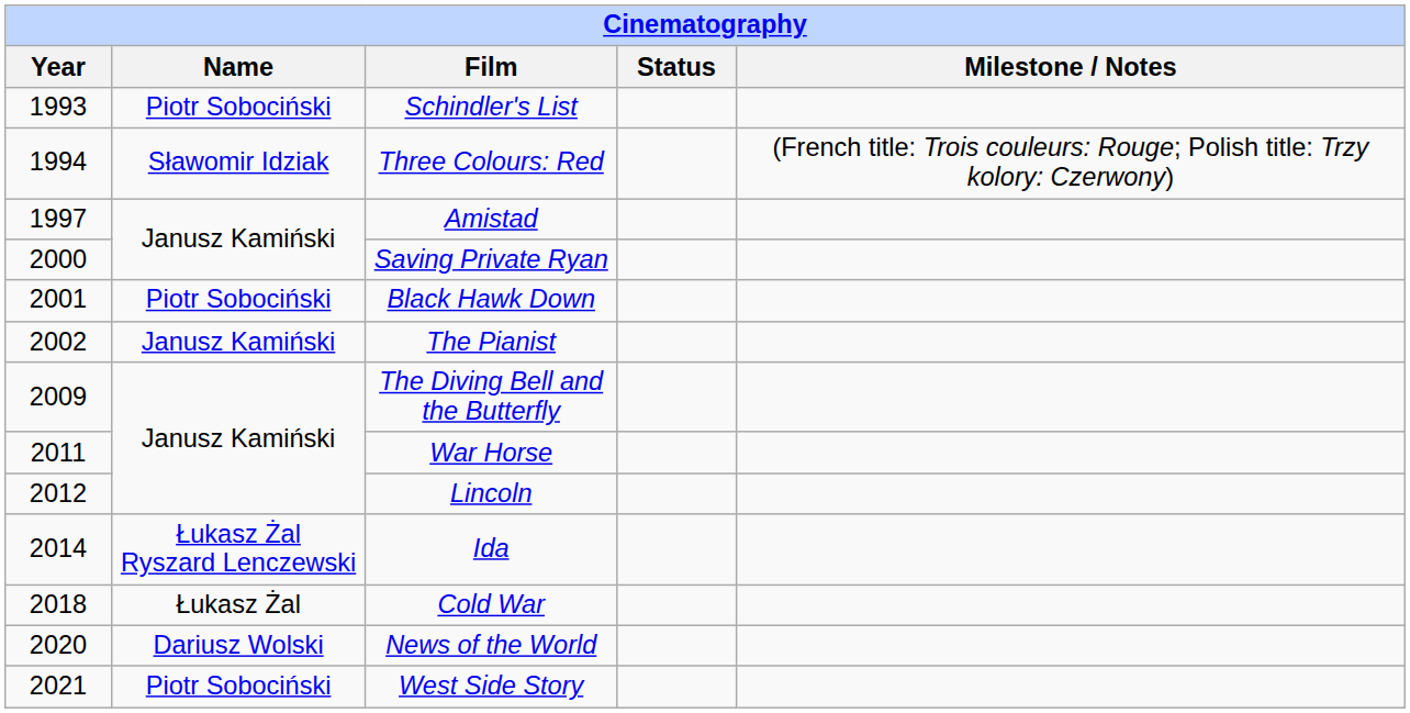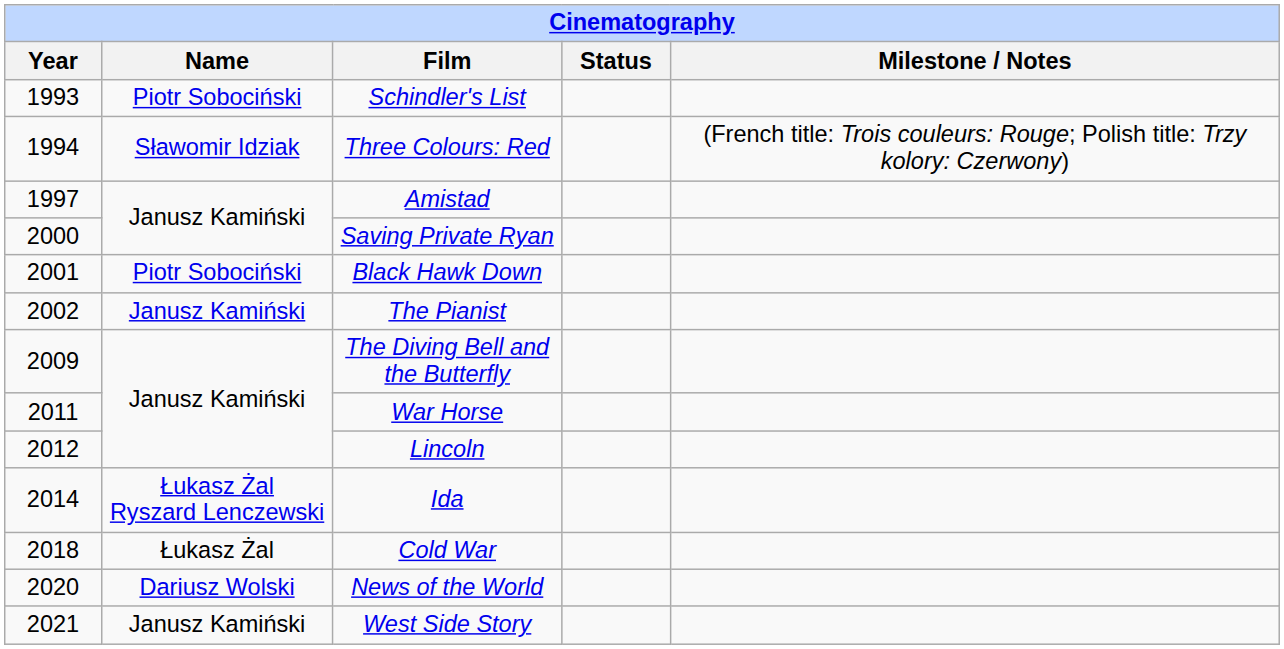West Side Story | Name: Piotr Sobociński -> Janusz Kamiński
